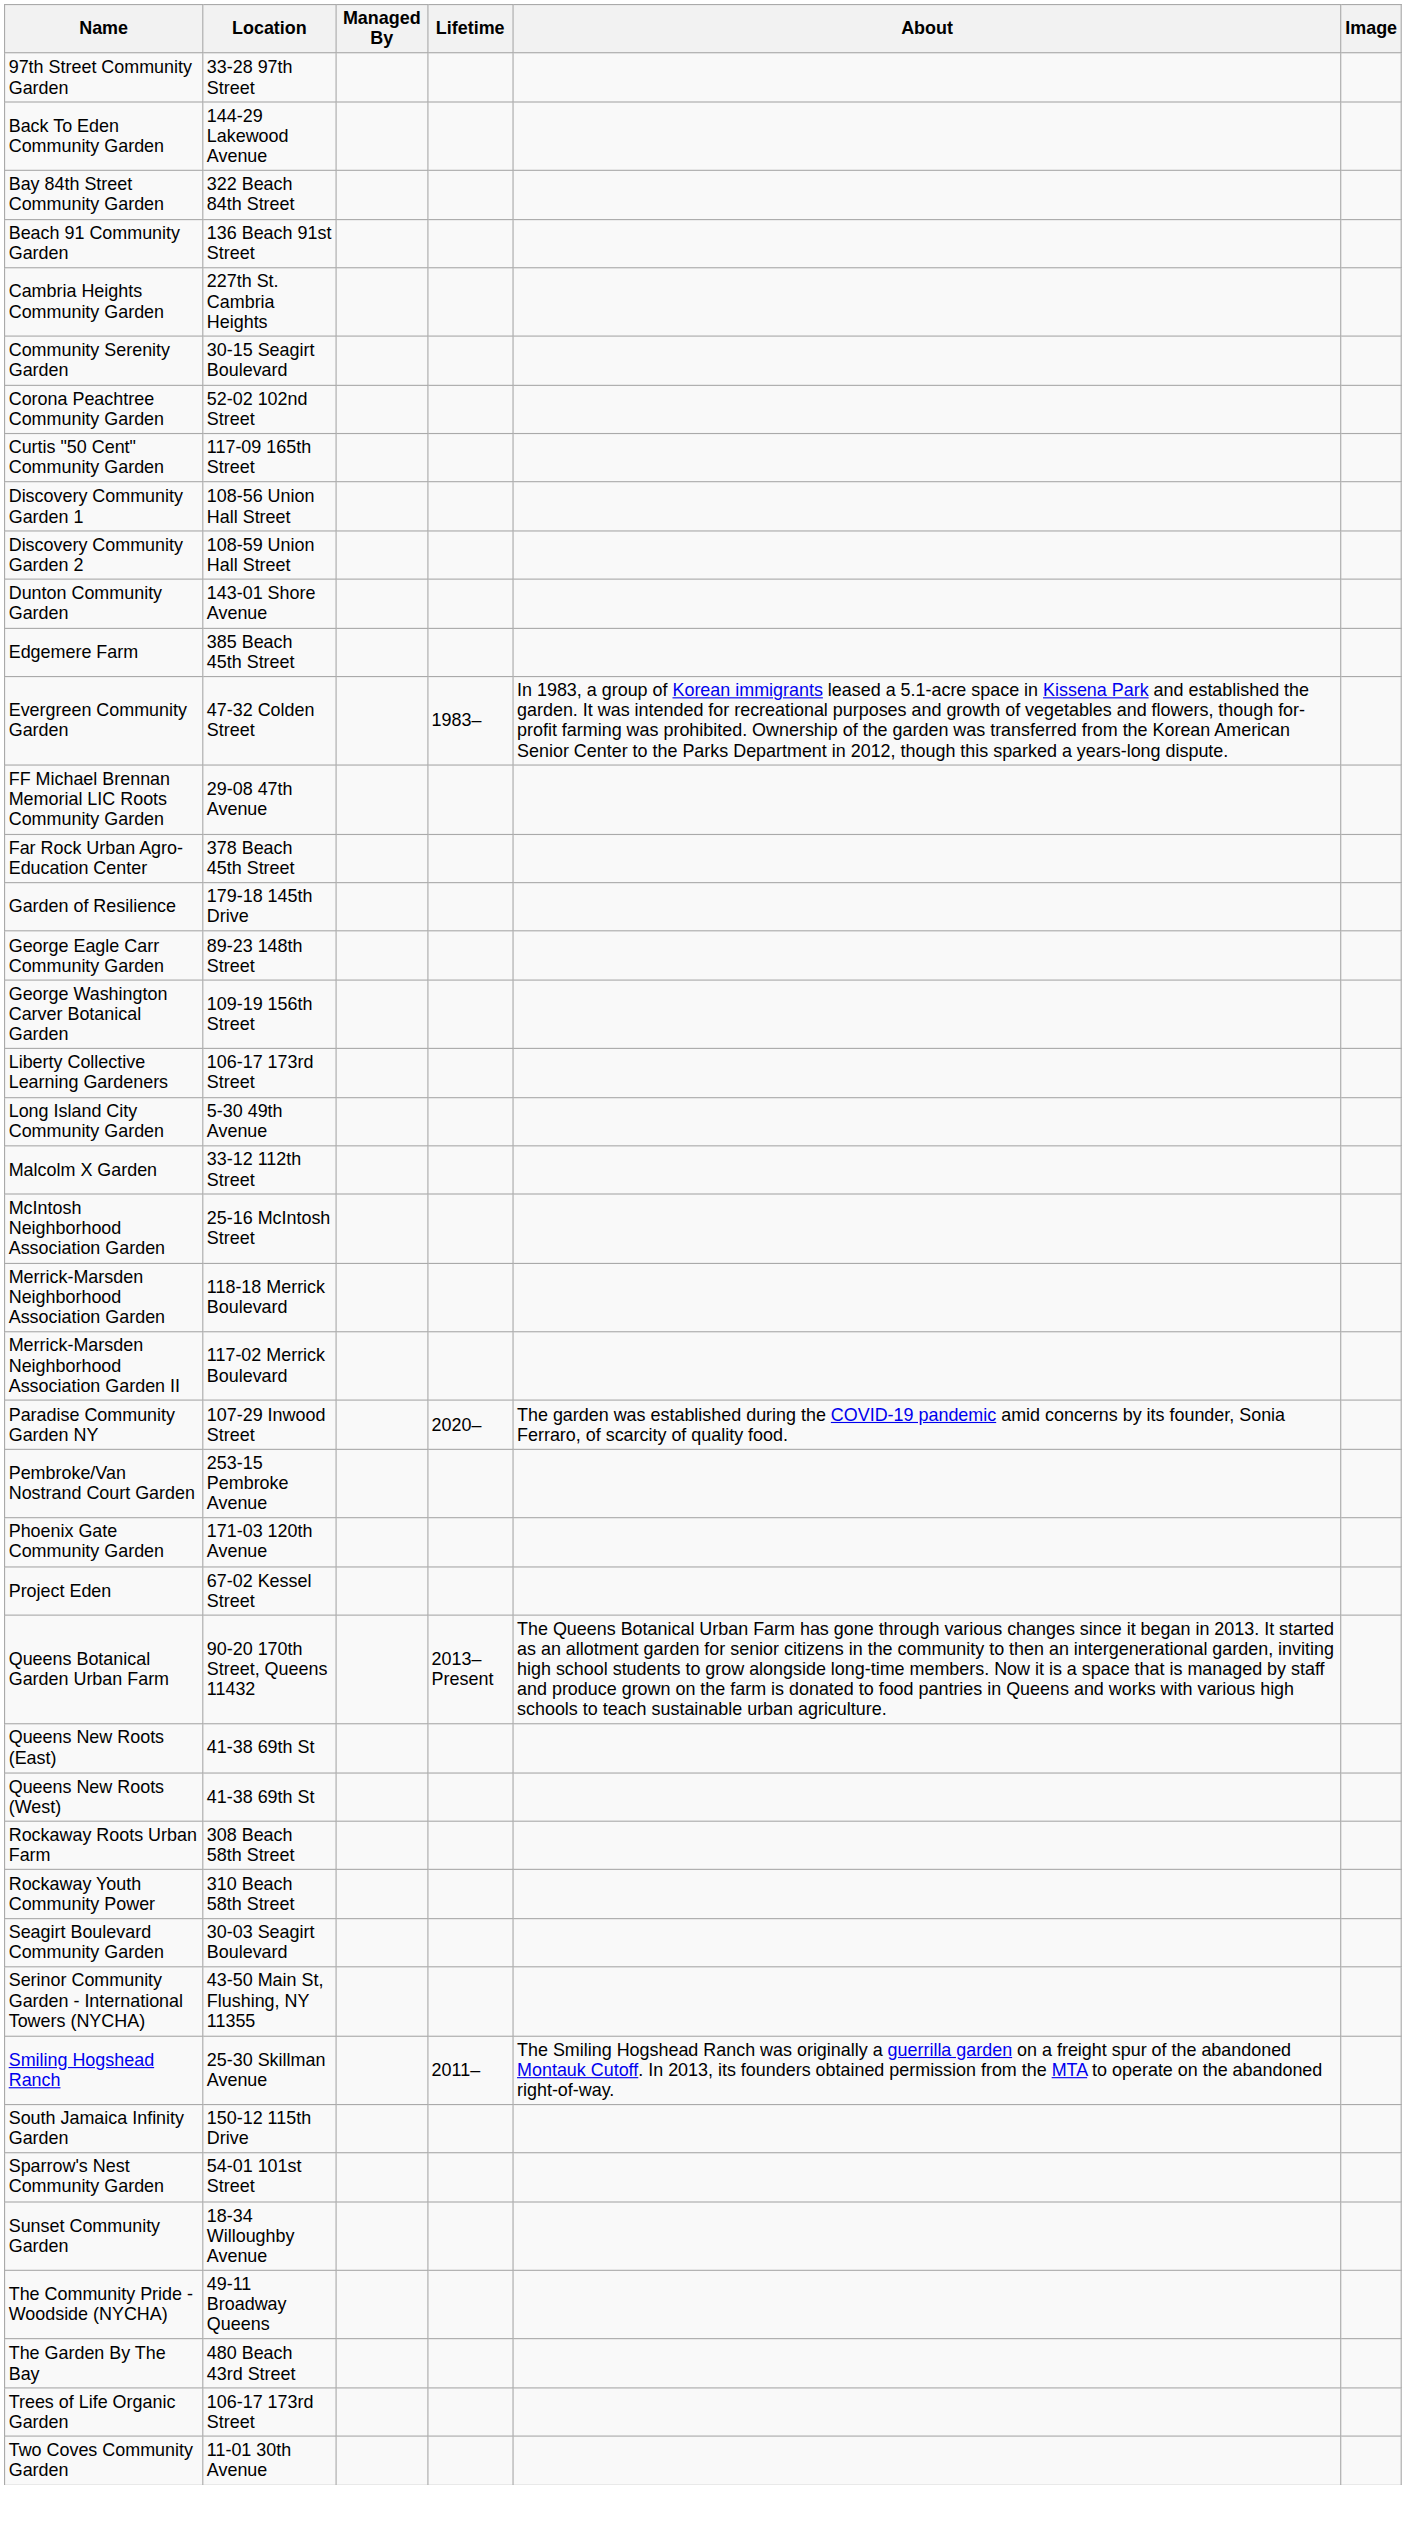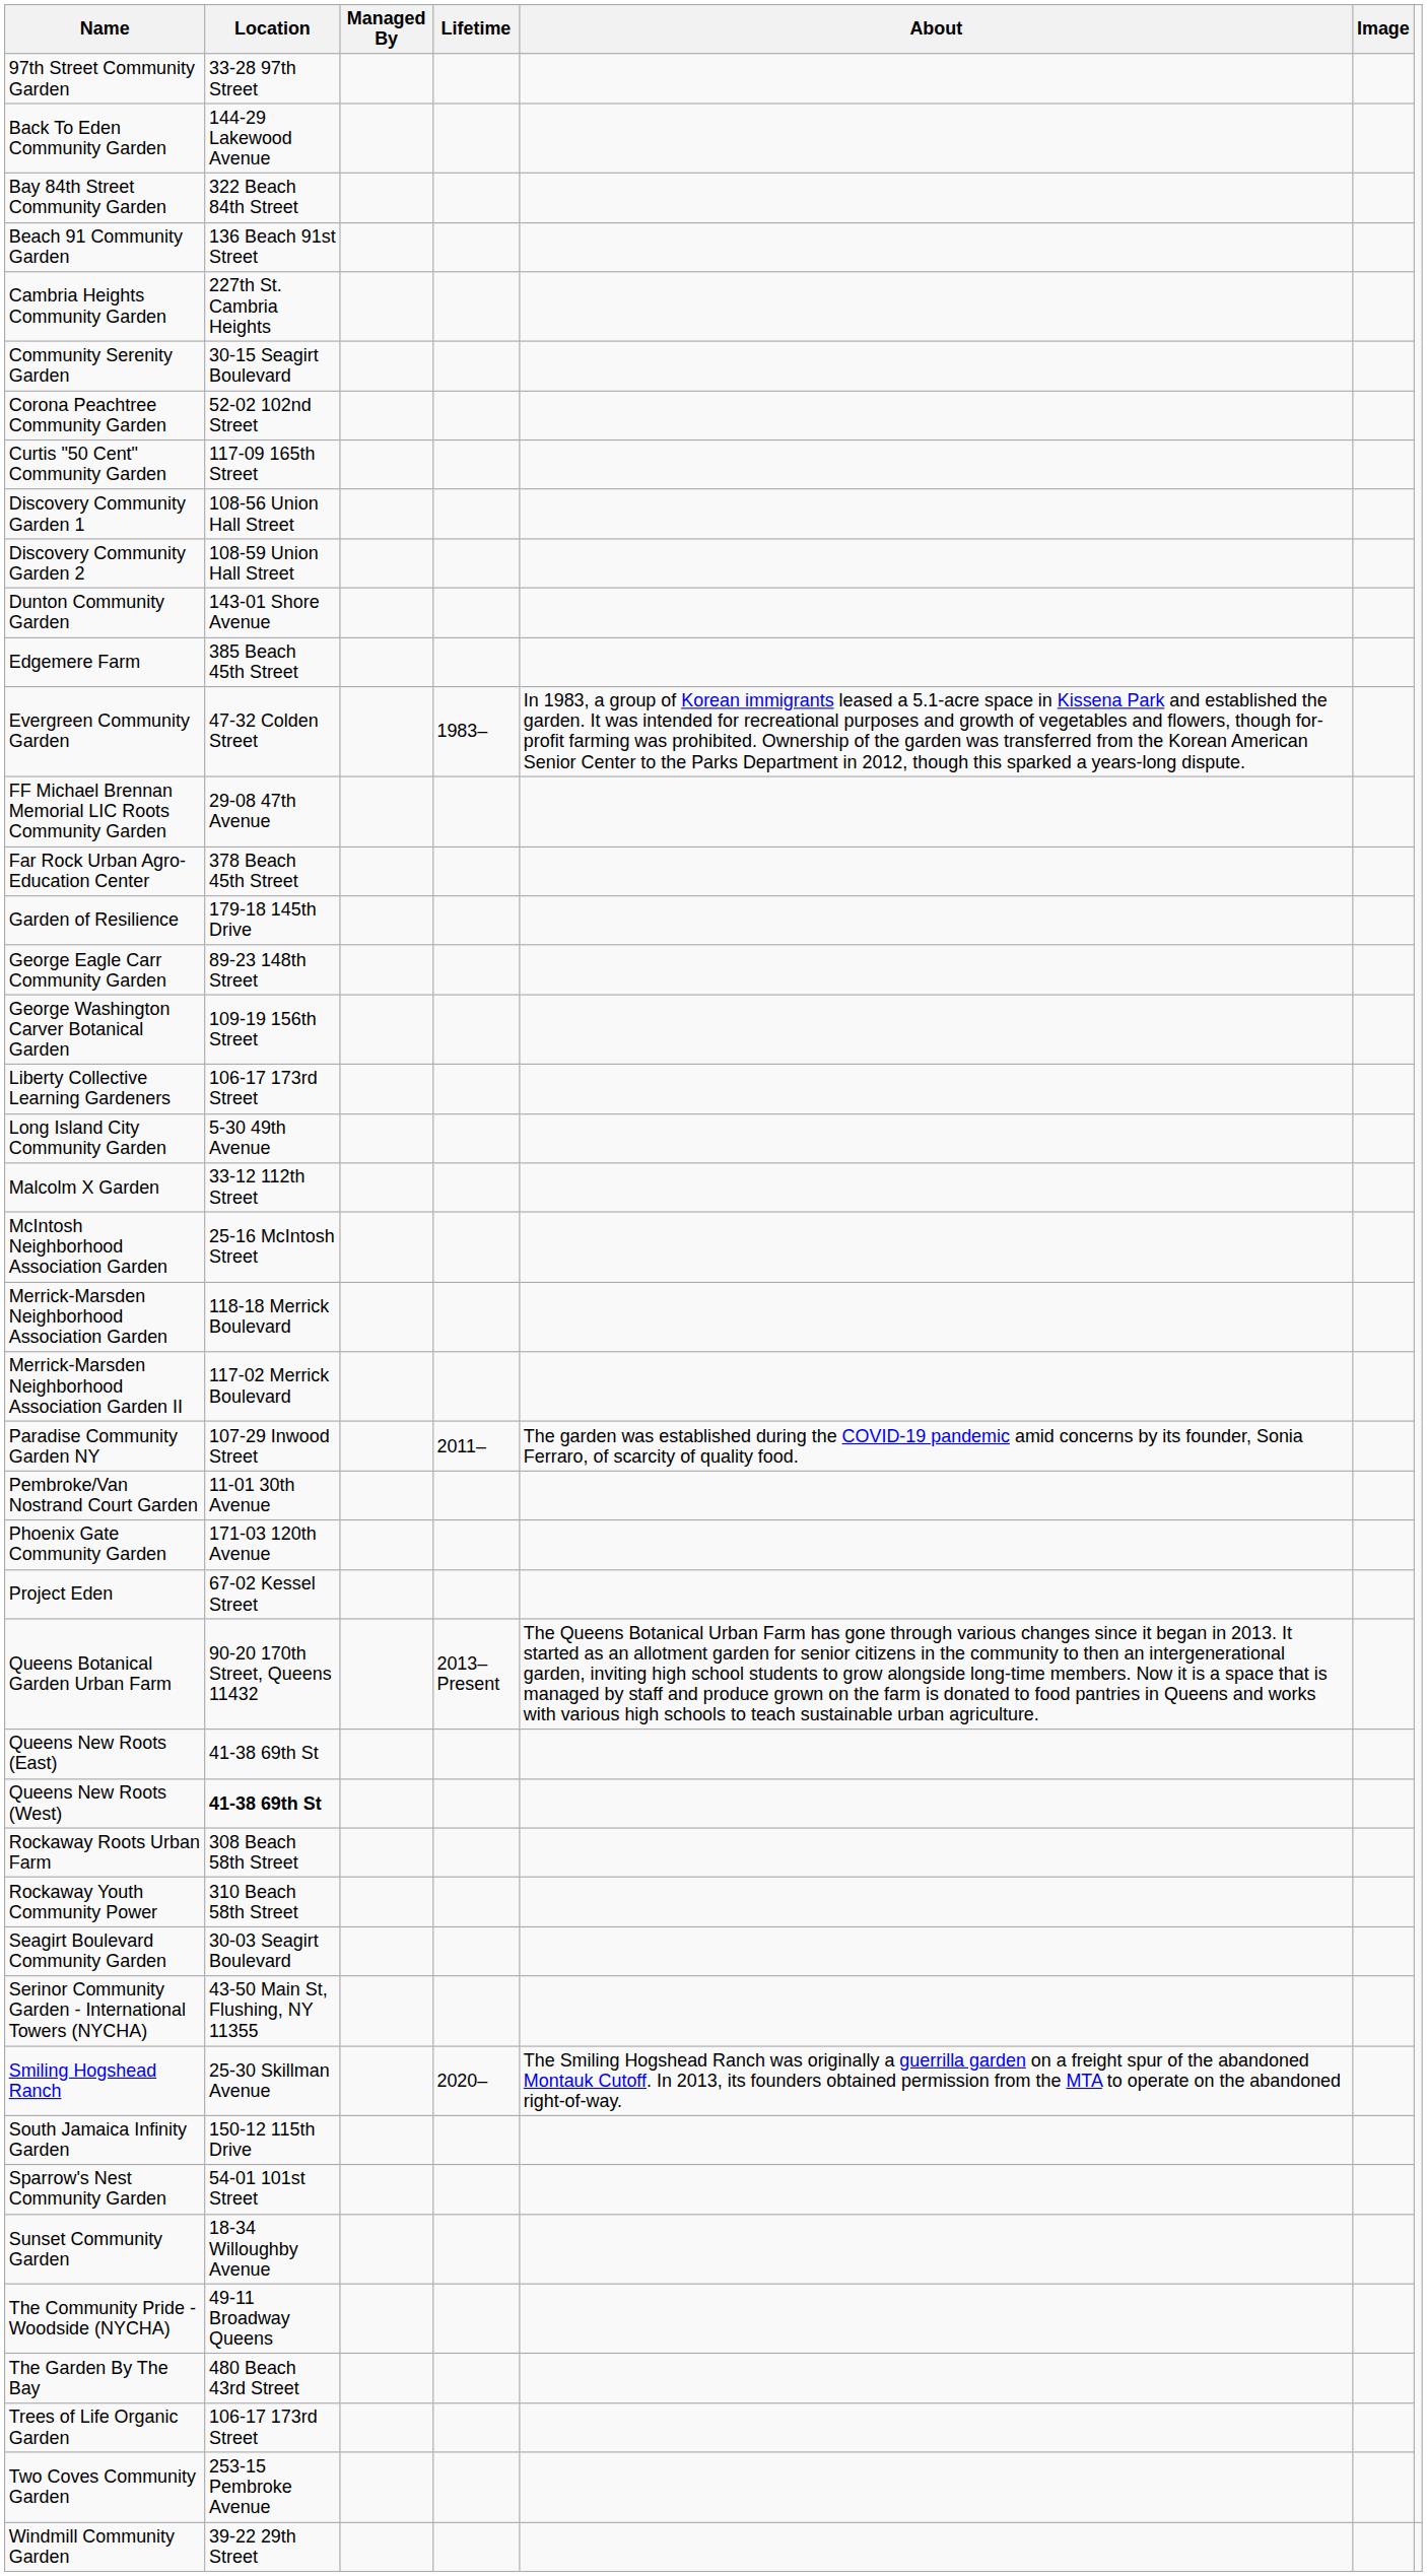Paradise Community Garden NY | Lifetime: 2020– -> 2011–
Pembroke/Van Nostrand Court Garden | Location: 253-15 Pembroke Avenue -> 11-01 30th Avenue
Queens New Roots (West) | Location: normal -> bold
Smiling Hogshead Ranch | Lifetime: 2011– -> 2020–
Two Coves Community Garden | Location: 11-01 30th Avenue -> 253-15 Pembroke Avenue
+ row: Windmill Community Garden | 39-22 29th Street
